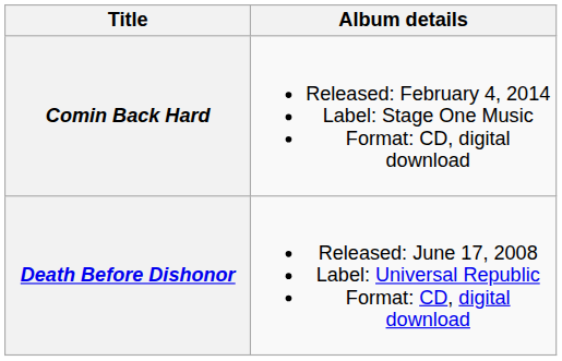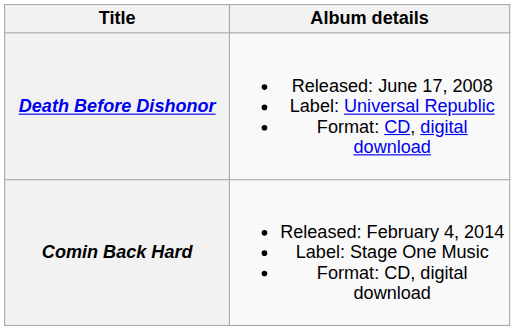rows swapped: Death Before Dishonor <-> Comin Back Hard
